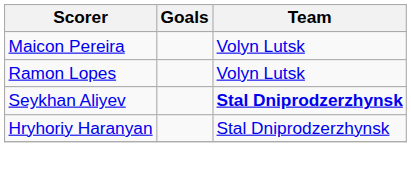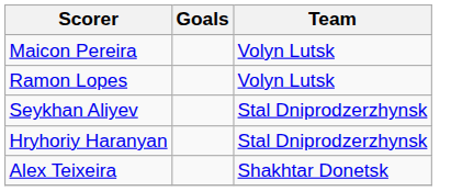Seykhan Aliyev | Team: bold -> normal
+ row: Alex Teixeira | Shakhtar Donetsk
